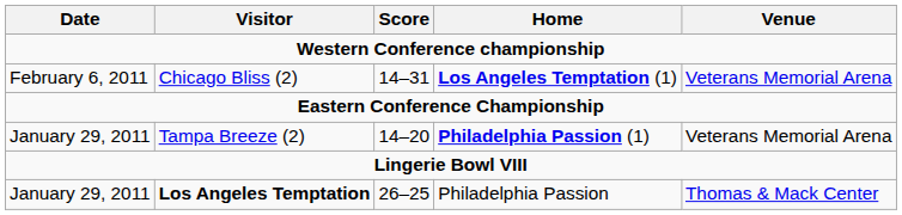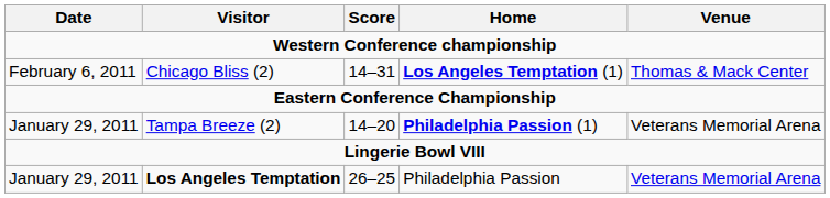Chicago Bliss (2) | Venue: Veterans Memorial Arena -> Thomas & Mack Center
Los Angeles Temptation | Venue: Thomas & Mack Center -> Veterans Memorial Arena
